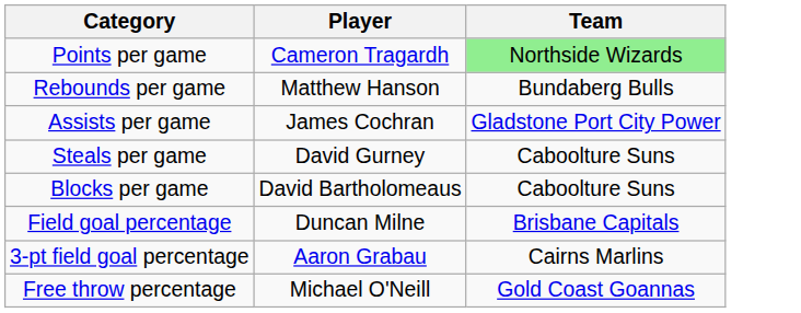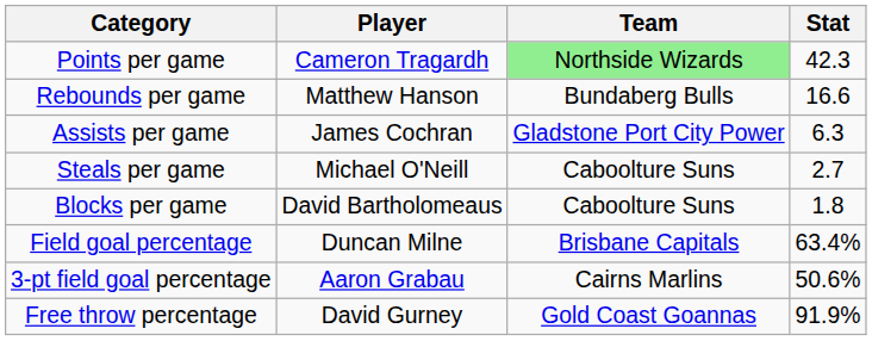+ column: Stat | 42.3 | 16.6 | 6.3 | 2.7 | 1.8 | 63.4% | 50.6% | 91.9%
Steals per game | Player: David Gurney -> Michael O'Neill
Free throw percentage | Player: Michael O'Neill -> David Gurney
